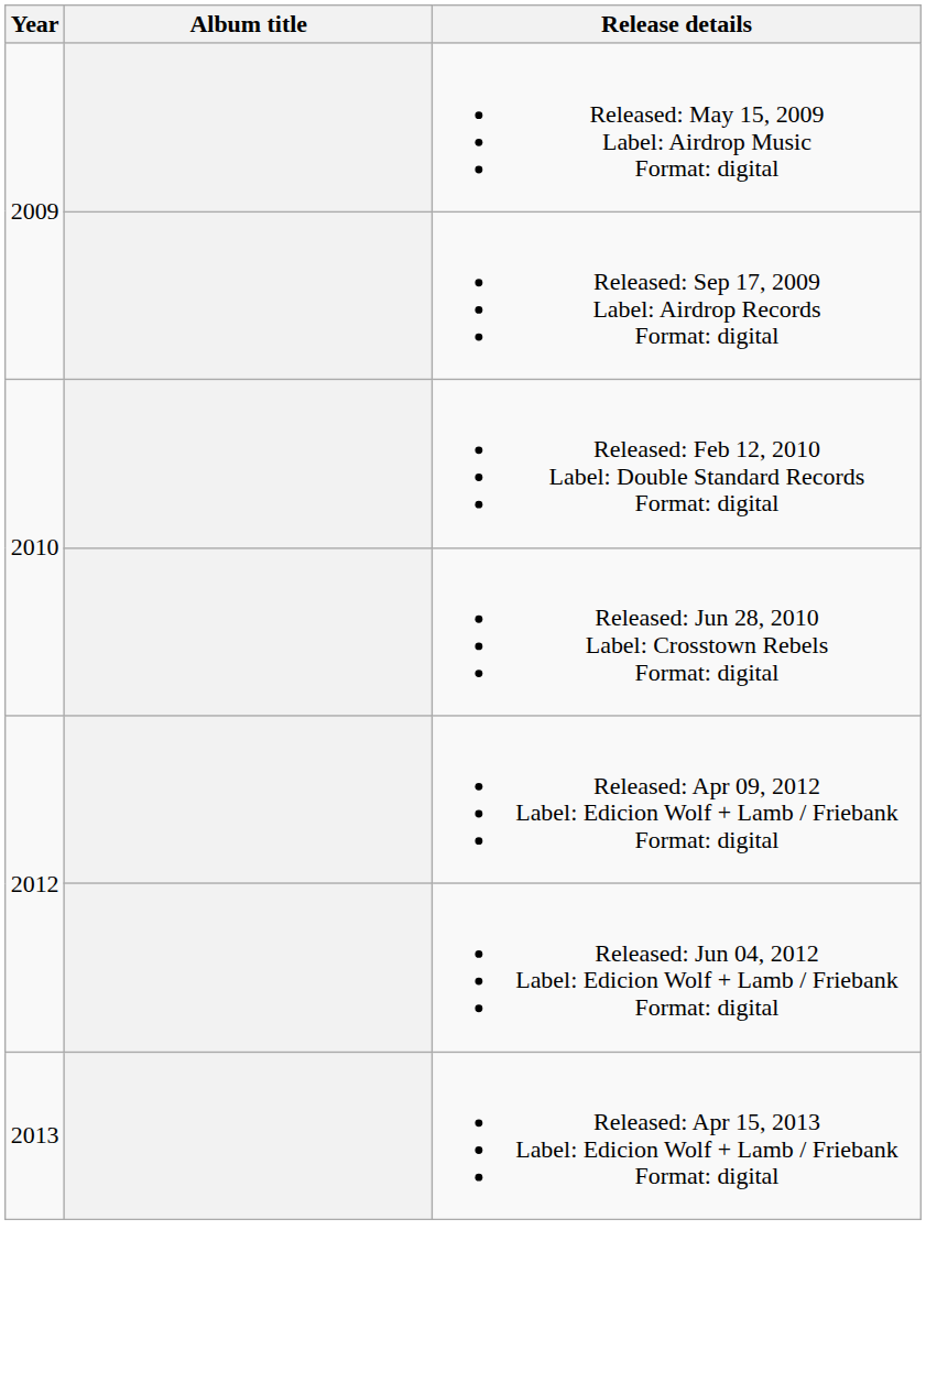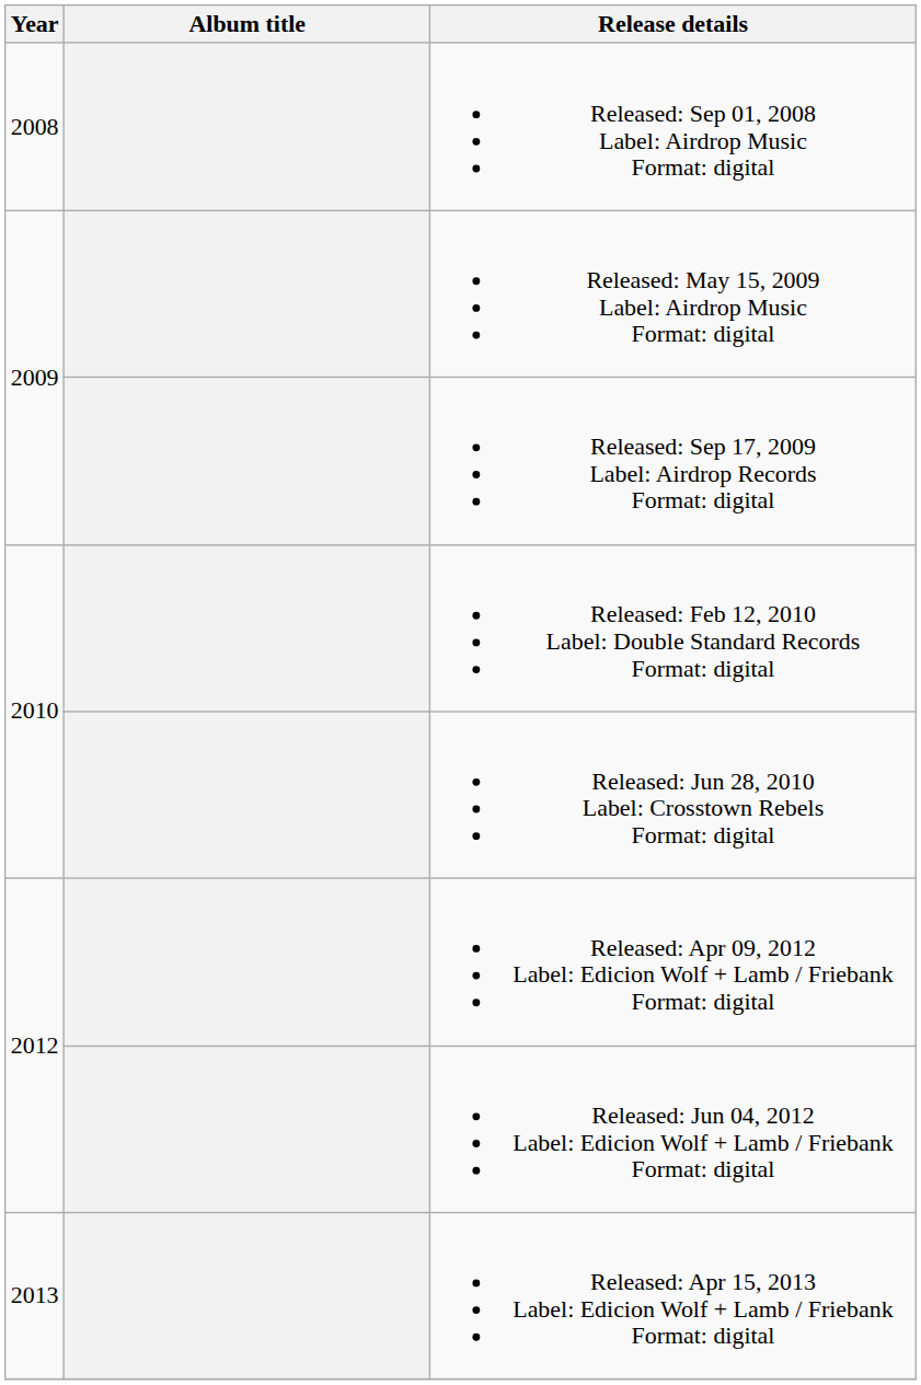+ row: 2008 | Released: Sep 01, 2008 Label: Airdrop Music Format: digital
